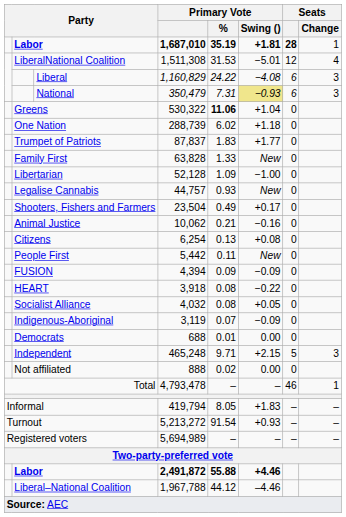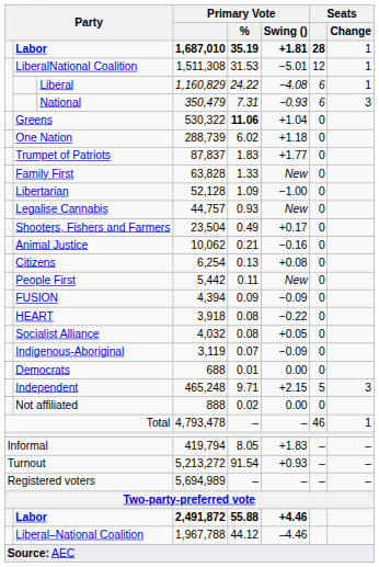LiberalNational Coalition | Seats / Change: 4 -> 1
Liberal | Seats / Change: 3 -> 1
National | Primary Vote / Swing (): khaki background -> no background
